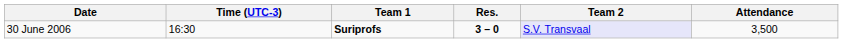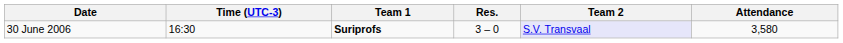30 June 2006 | Res.: bold -> normal
30 June 2006 | Attendance: 3,500 -> 3,580
